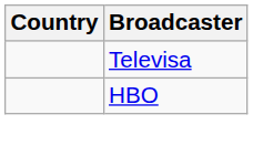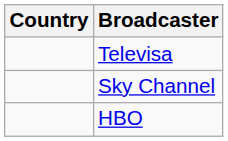+ row: Sky Channel
